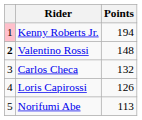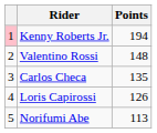Valentino Rossi | column 1: bold -> normal
Carlos Checa | Points: 132 -> 135
